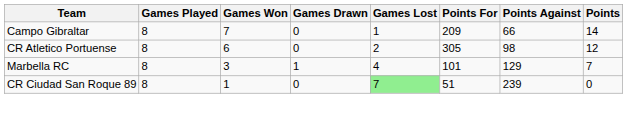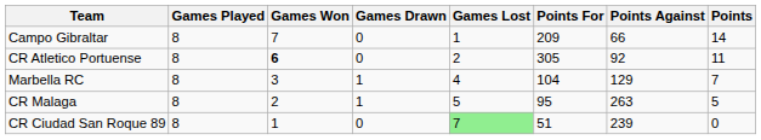CR Atletico Portuense | Games Won: normal -> bold
CR Atletico Portuense | Points Against: 98 -> 92
CR Atletico Portuense | Points: 12 -> 11
Marbella RC | Points For: 101 -> 104
+ row: CR Malaga | 8 | 2 | 1 | 5 | 95 | 263 | 5
